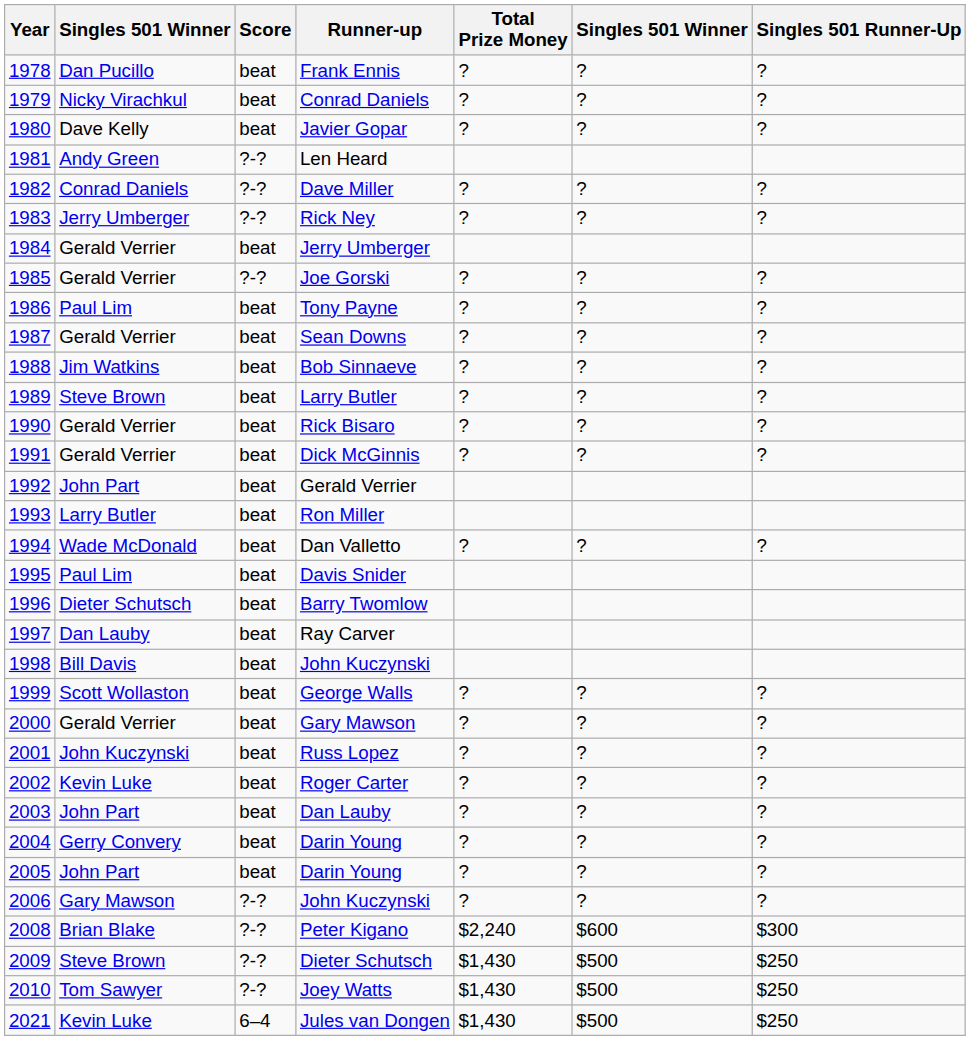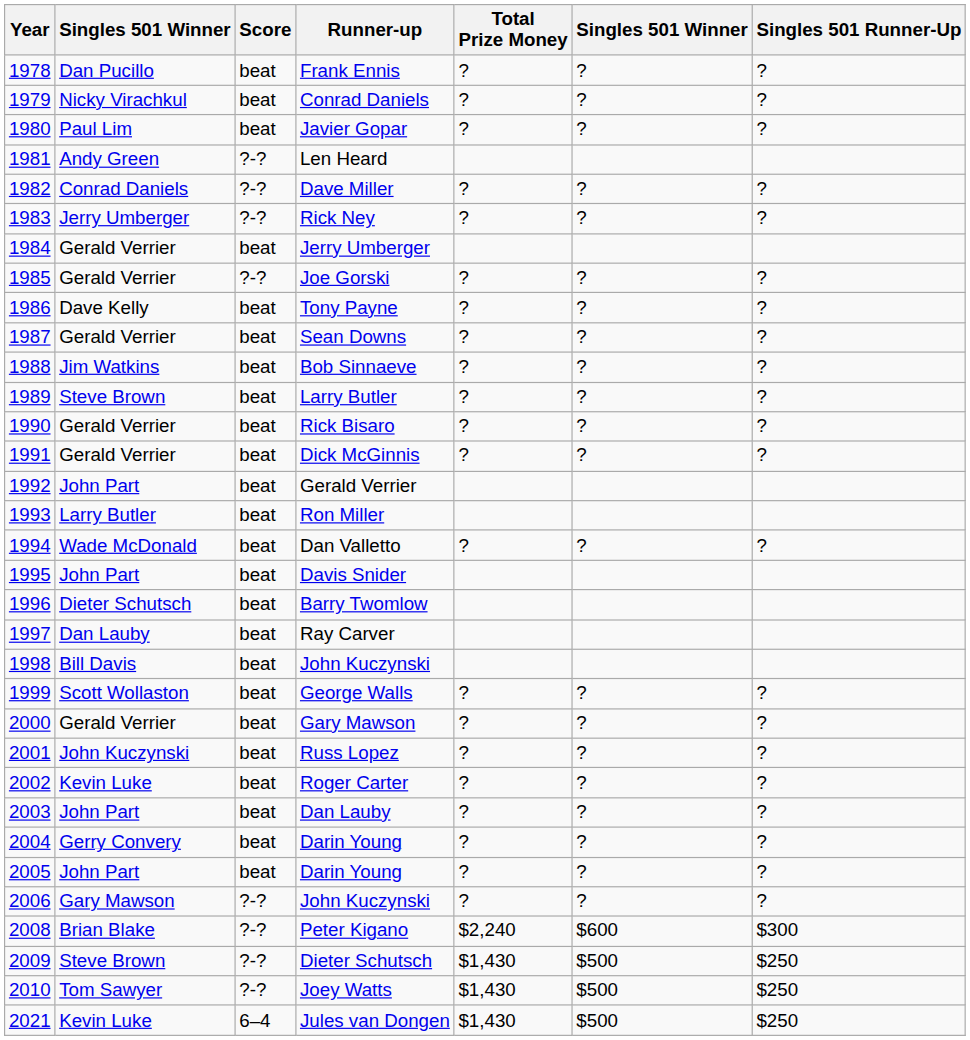Javier Gopar | column 2: Dave Kelly -> Paul Lim
Tony Payne | column 2: Paul Lim -> Dave Kelly
Davis Snider | column 2: Paul Lim -> John Part
